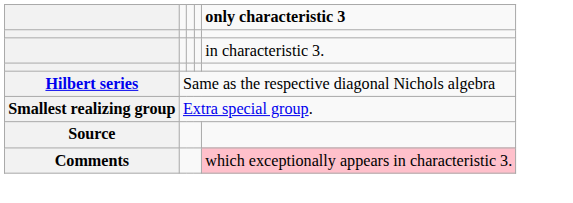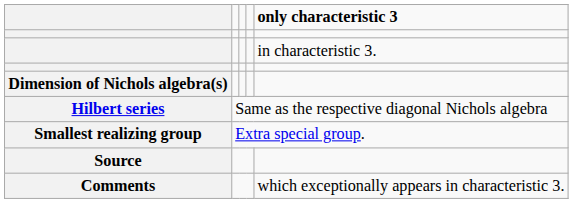+ row: Dimension of Nichols algebra(s)
Comments | column 5: pink background -> no background
